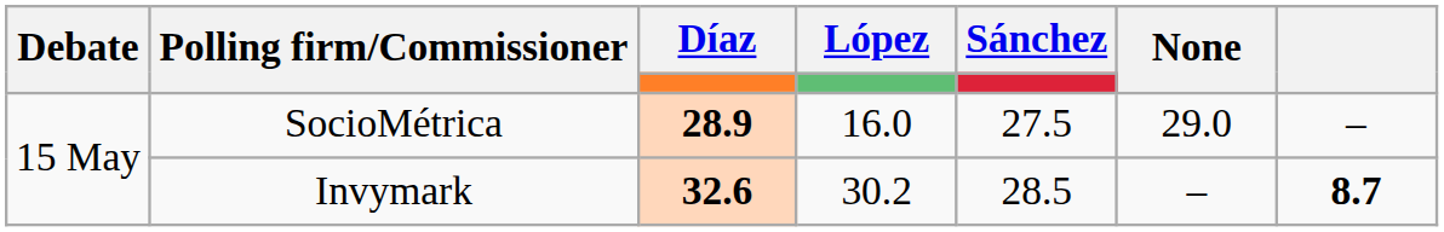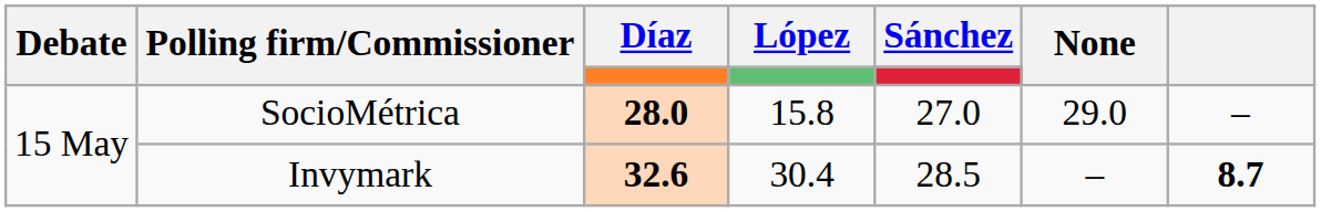SocioMétrica | Díaz: 28.9 -> 28.0
SocioMétrica | López: 16.0 -> 15.8
SocioMétrica | Sánchez: 27.5 -> 27.0
Invymark | López: 30.2 -> 30.4
